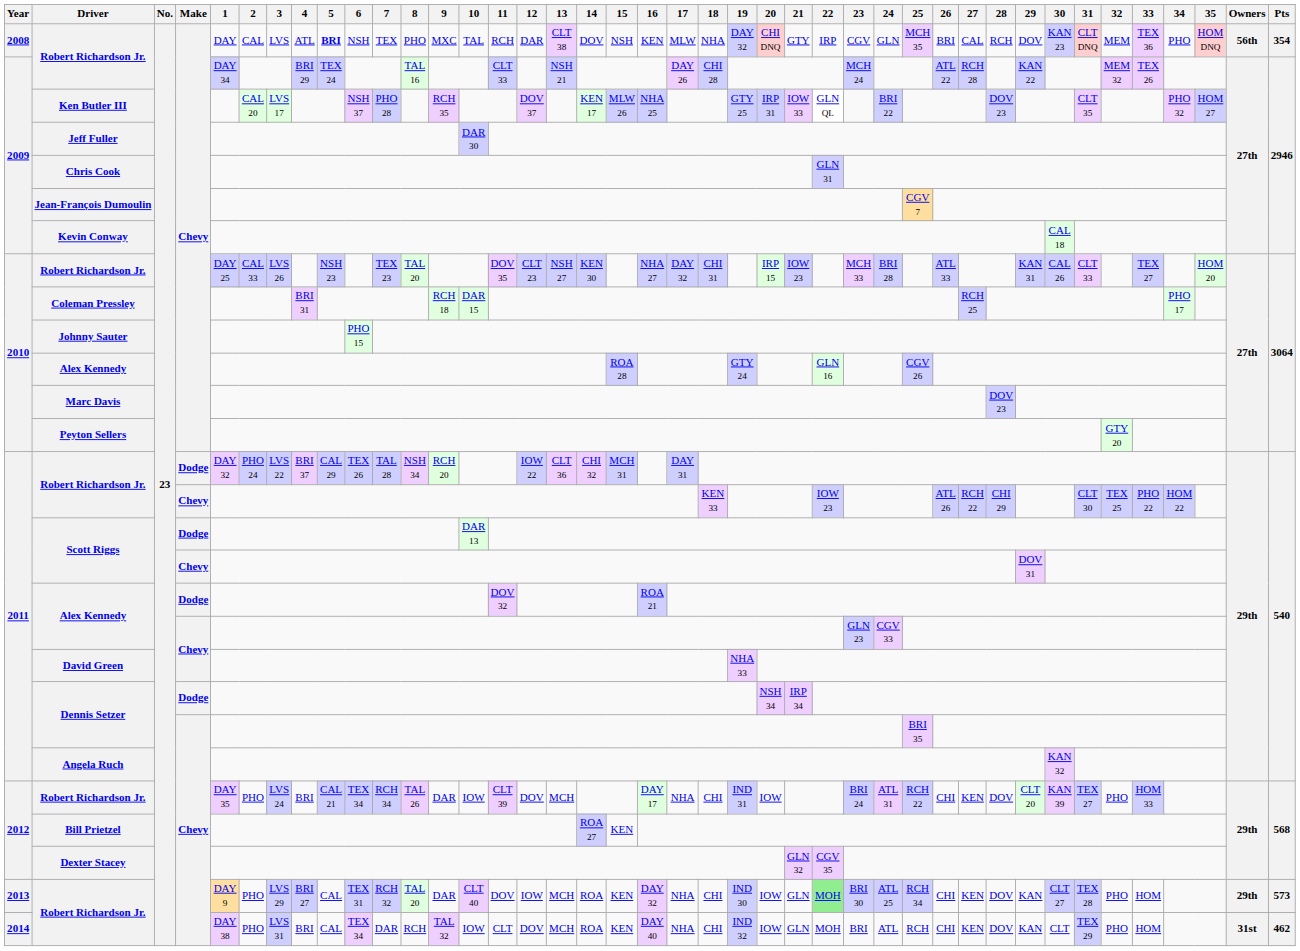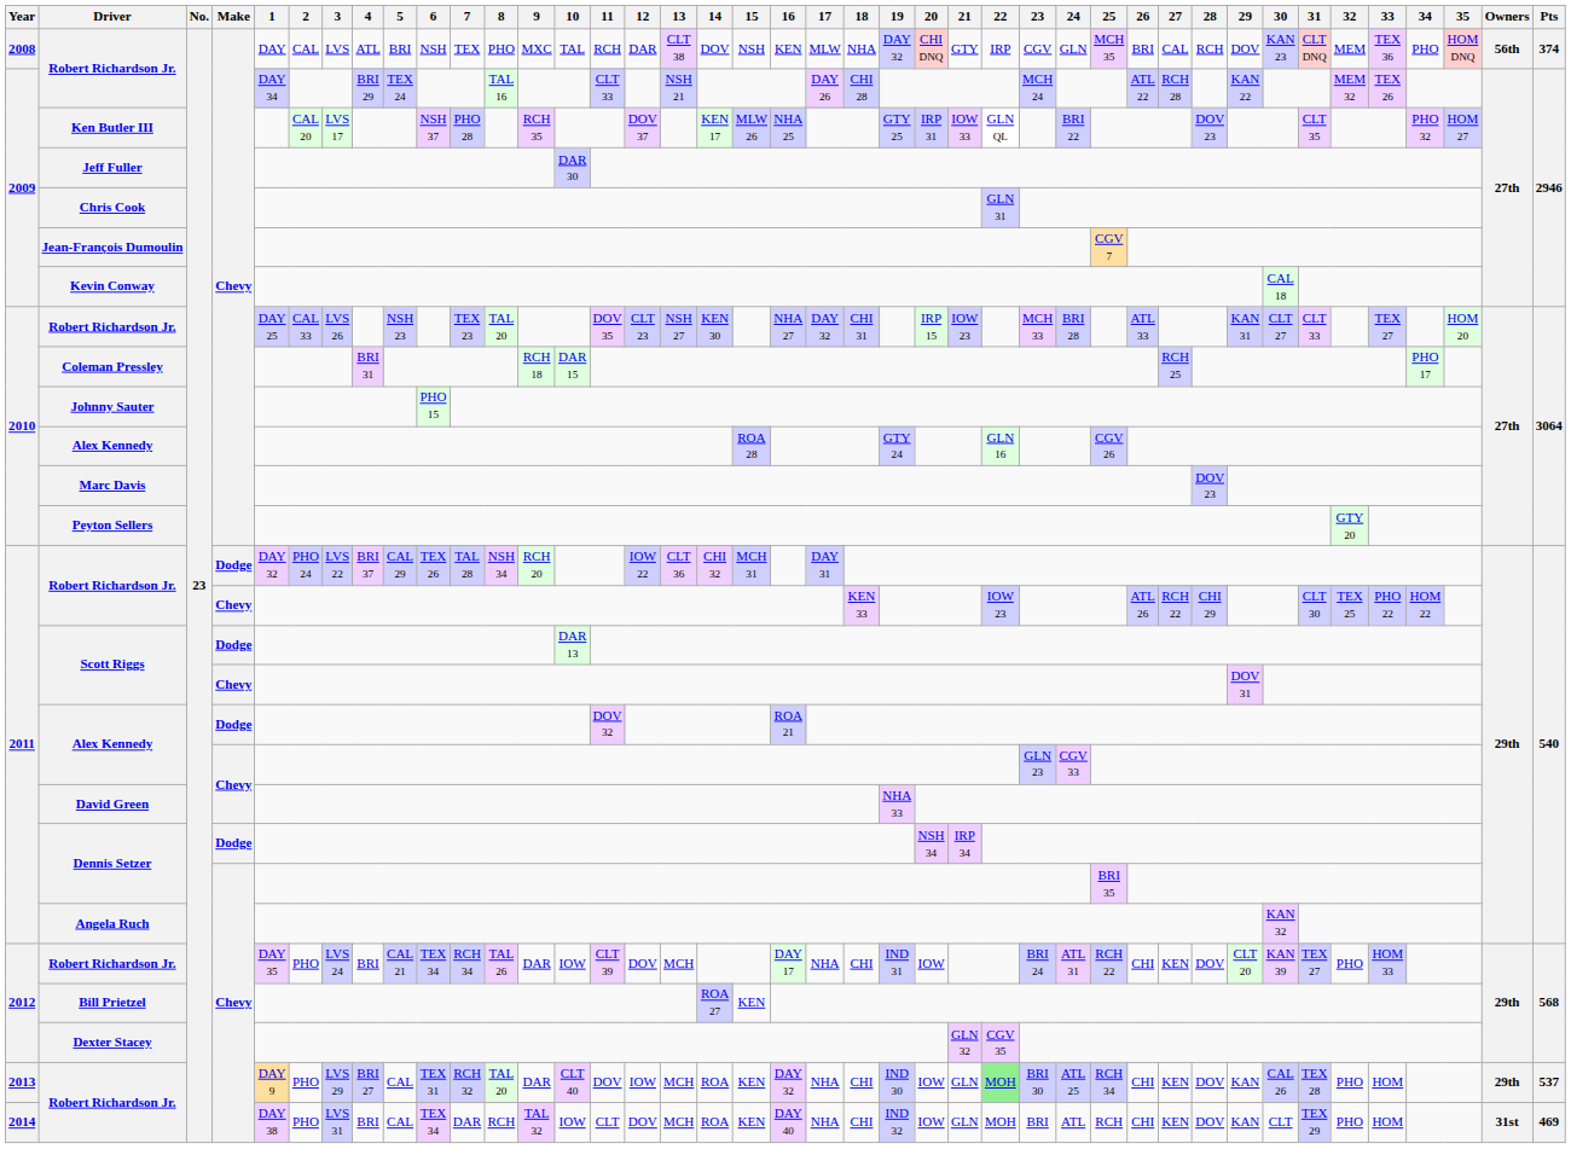2008 / Robert Richardson Jr. | 5: bold -> normal
2008 / Robert Richardson Jr. | Pts: 354 -> 374
2010 / Robert Richardson Jr. | 30: CAL 26 -> CLT 27
2013 / Robert Richardson Jr. | 30: CLT 27 -> CAL 26
2013 / Robert Richardson Jr. | Pts: 573 -> 537
2014 / Robert Richardson Jr. | Pts: 462 -> 469
